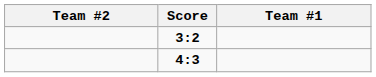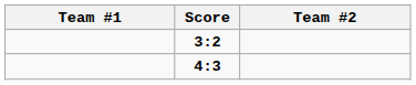columns swapped: Team #1 <-> Team #2
